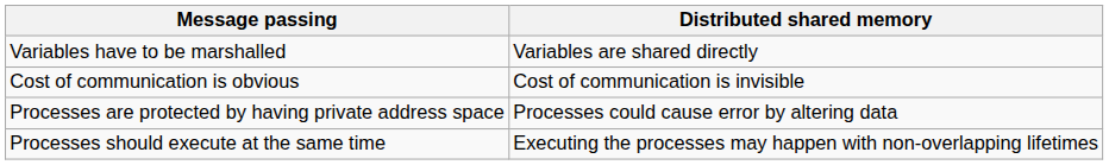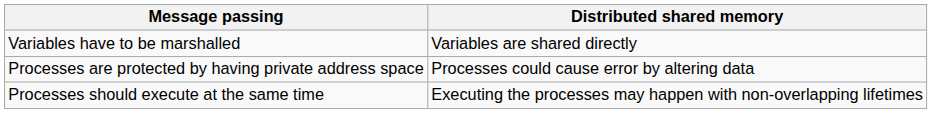- row: Cost of communication is obvious | Cost of communication is invisible
